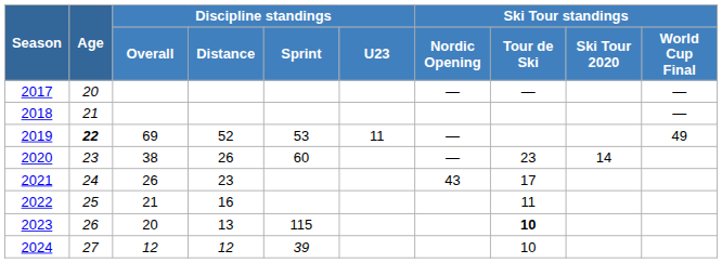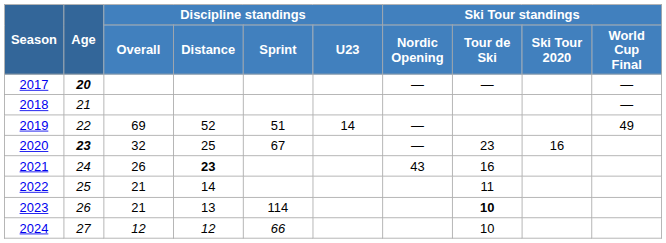2017 | Age: normal -> bold
2019 | Age: bold -> normal
2019 | Discipline standings / Sprint: 53 -> 51
2019 | Discipline standings / U23: 11 -> 14
2020 | Age: normal -> bold
2020 | Discipline standings / Overall: 38 -> 32
2020 | Discipline standings / Distance: 26 -> 25
2020 | Discipline standings / Sprint: 60 -> 67
2020 | Ski Tour standings / Ski Tour 2020: 14 -> 16
2021 | Discipline standings / Distance: normal -> bold
2021 | Ski Tour standings / Tour de Ski: 17 -> 16
2022 | Discipline standings / Distance: 16 -> 14
2023 | Discipline standings / Overall: 20 -> 21
2023 | Discipline standings / Sprint: 115 -> 114
2024 | Discipline standings / Sprint: 39 -> 66
